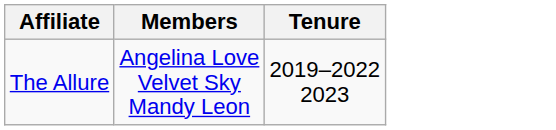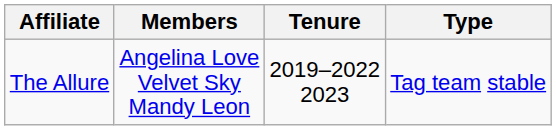+ column: Type | Tag team stable
